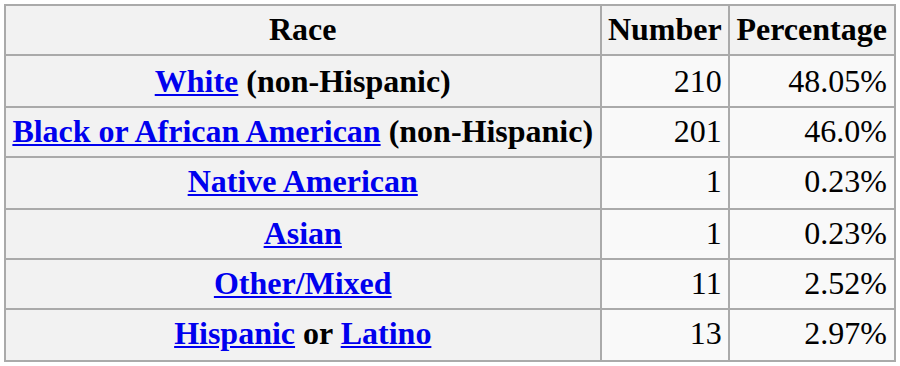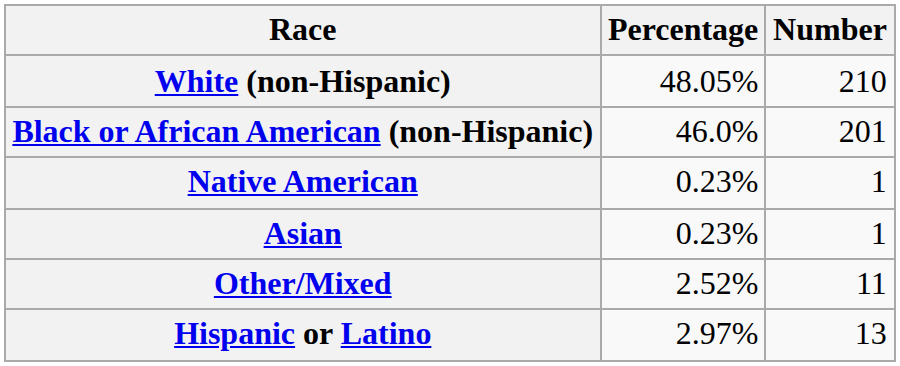columns swapped: Number <-> Percentage
